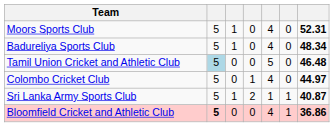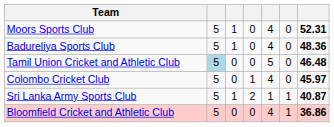Badureliya Sports Club | column 7: 48.34 -> 48.36
Colombo Cricket Club | column 7: 44.97 -> 45.97
Bloomfield Cricket and Athletic Club | column 2: bold -> normal
